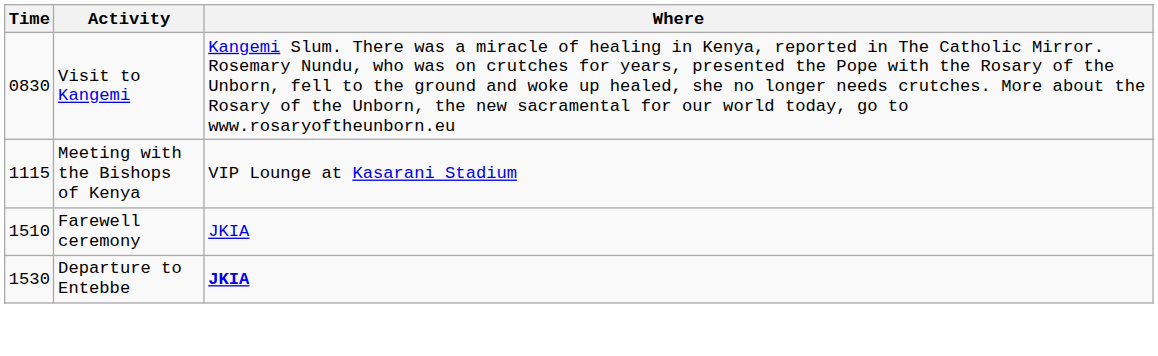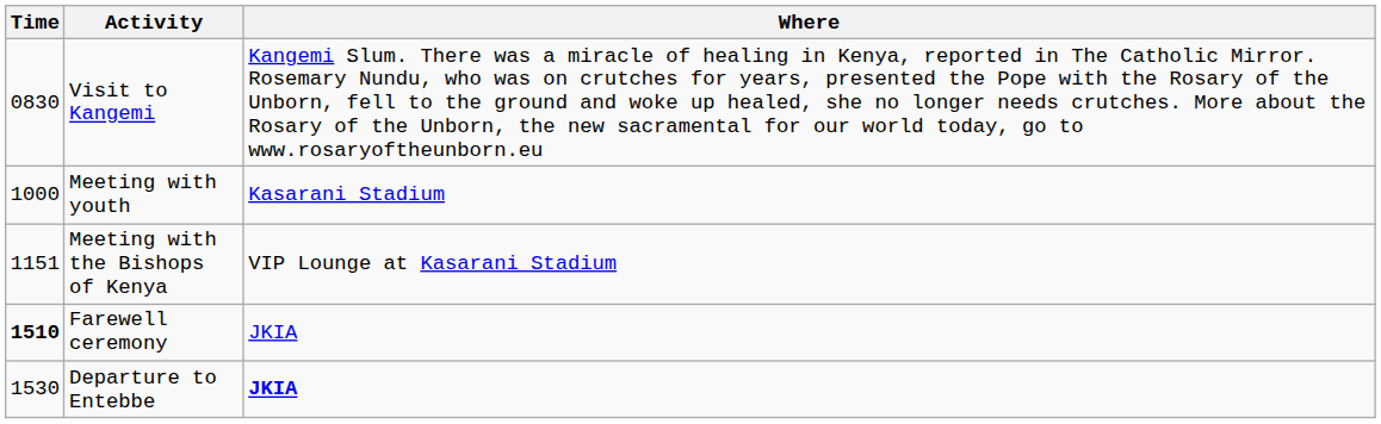+ row: 1000 | Meeting with youth | Kasarani Stadium
Meeting with the Bishops of Kenya | Time: 1115 -> 1151
Farewell ceremony | Time: normal -> bold
